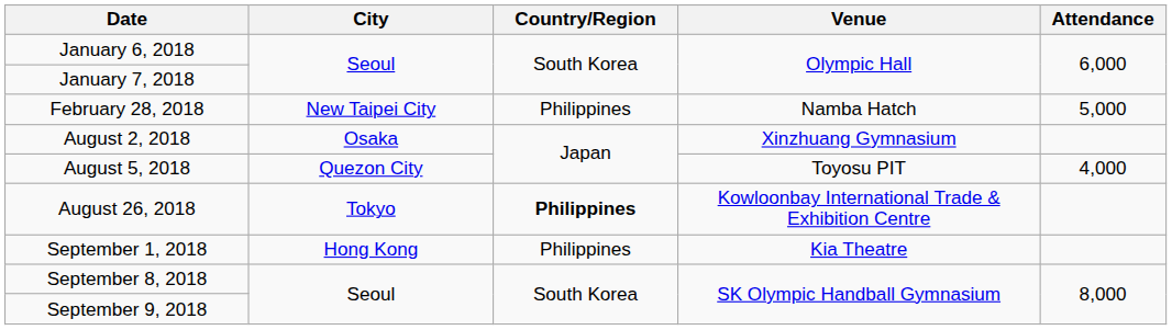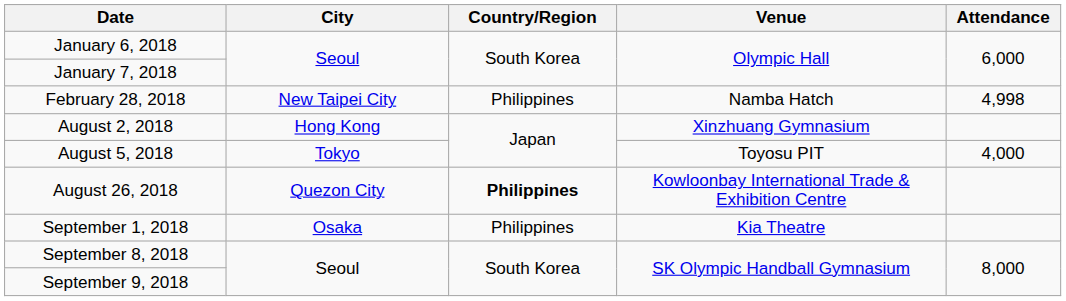February 28, 2018 | Attendance: 5,000 -> 4,998
August 2, 2018 | City: Osaka -> Hong Kong
August 5, 2018 | City: Quezon City -> Tokyo
August 26, 2018 | City: Tokyo -> Quezon City
September 1, 2018 | City: Hong Kong -> Osaka
